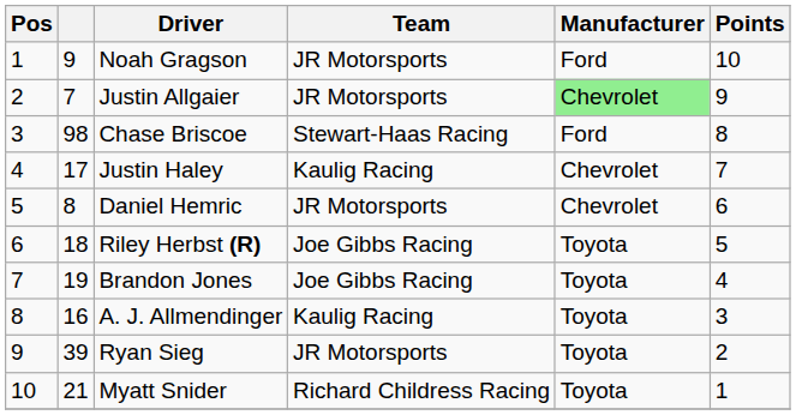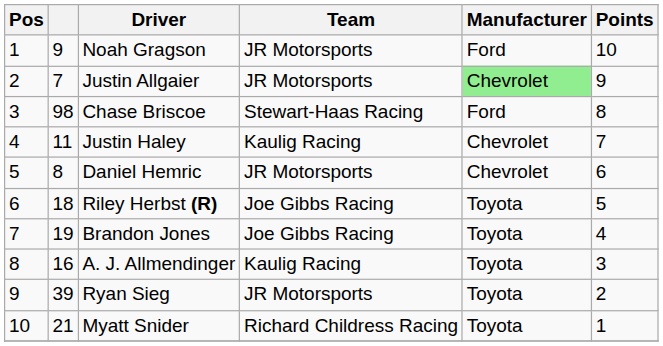Justin Haley | column 2: 17 -> 11
